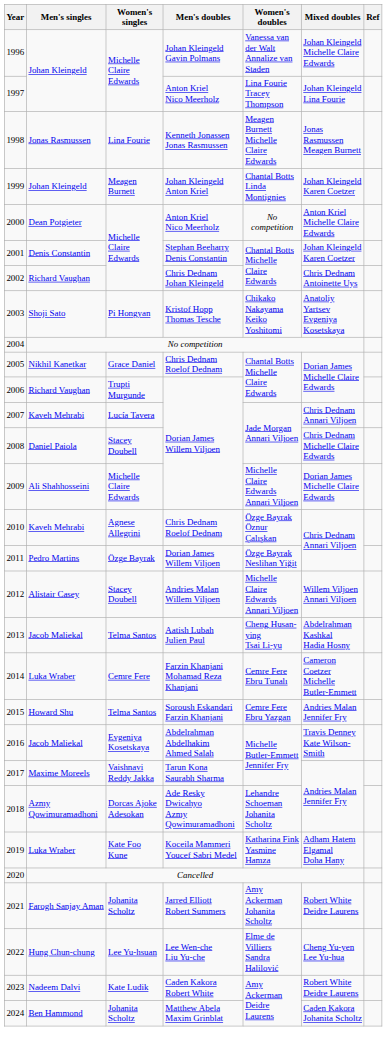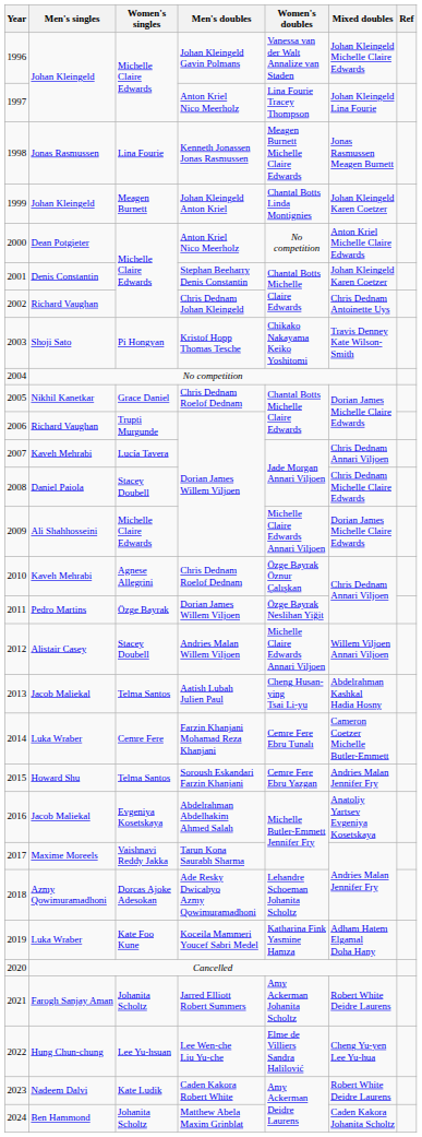2003 | Mixed doubles: Anatoliy Yartsev Evgeniya Kosetskaya -> Travis Denney Kate Wilson-Smith
2016 | Mixed doubles: Travis Denney Kate Wilson-Smith -> Anatoliy Yartsev Evgeniya Kosetskaya
